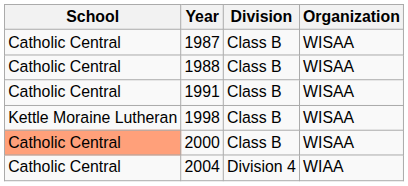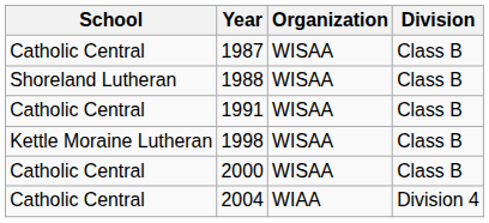columns swapped: Organization <-> Division
1988 | School: Catholic Central -> Shoreland Lutheran
2000 | School: lightsalmon background -> no background
